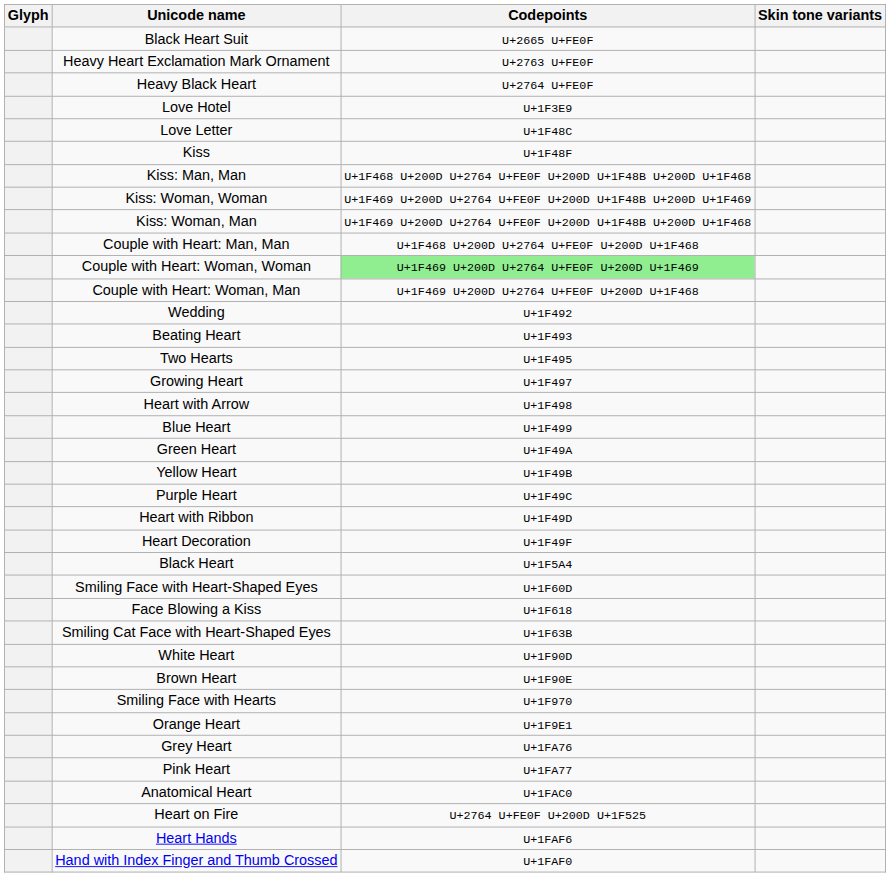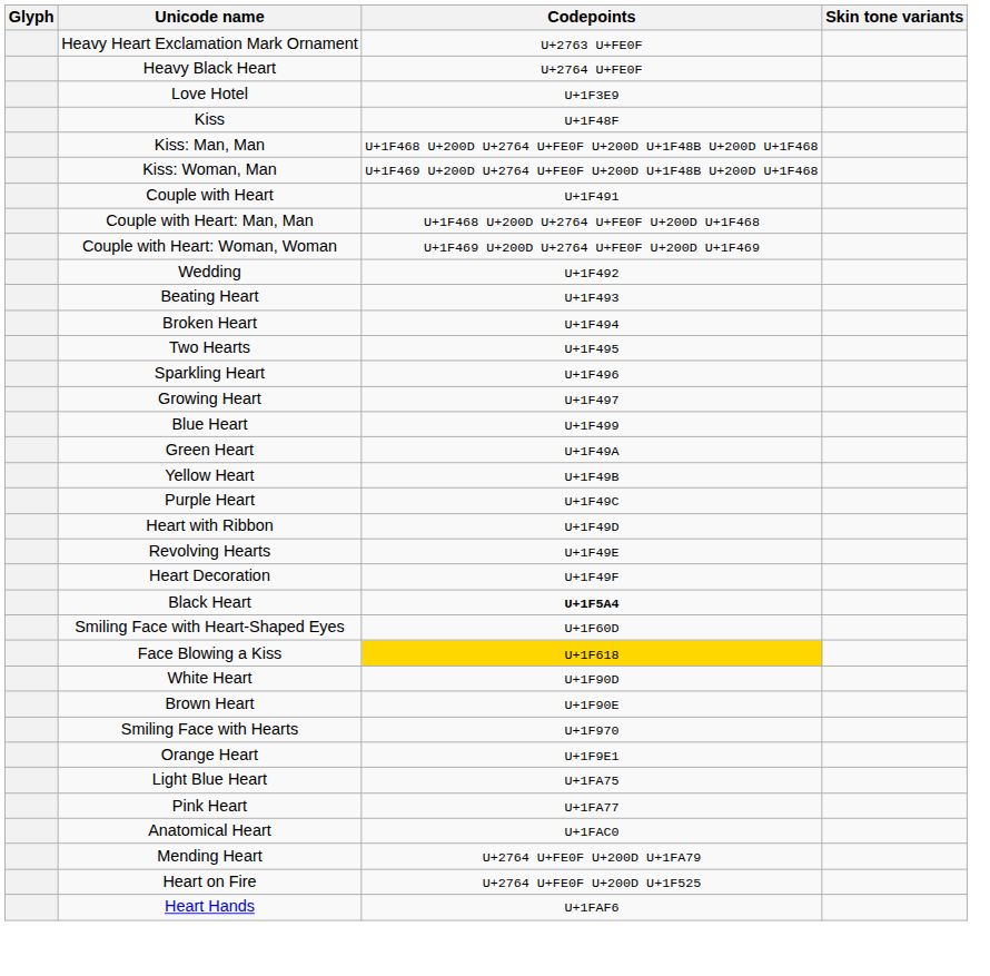- row: Black Heart Suit | U+2665 U+FE0F
- row: Love Letter | U+1F48C
- row: Kiss: Woman, Woman | U+1F469 U+200D U+2764 U+FE0F U+200D U+1F48B U+200D U+1F469
+ row: Couple with Heart | U+1F491
Couple with Heart: Woman, Woman | Codepoints: lightgreen background -> no background
- row: Couple with Heart: Woman, Man | U+1F469 U+200D U+2764 U+FE0F U+200D U+1F468
+ row: Broken Heart | U+1F494
+ row: Sparkling Heart | U+1F496
- row: Heart with Arrow | U+1F498
+ row: Revolving Hearts | U+1F49E
Black Heart | Codepoints: normal -> bold
Face Blowing a Kiss | Codepoints: no background -> gold background
- row: Smiling Cat Face with Heart-Shaped Eyes | U+1F63B
+ row: Light Blue Heart | U+1FA75
- row: Grey Heart | U+1FA76
+ row: Mending Heart | U+2764 U+FE0F U+200D U+1FA79
- row: Hand with Index Finger and Thumb Crossed | U+1FAF0
